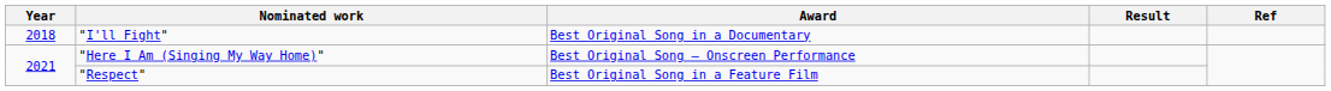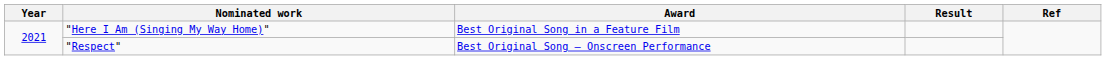- row: 2018 | "I'll Fight" | Best Original Song in a Documentary
"Here I Am (Singing My Way Home)" | Award: Best Original Song – Onscreen Performance -> Best Original Song in a Feature Film
"Respect" | Award: Best Original Song in a Feature Film -> Best Original Song – Onscreen Performance
